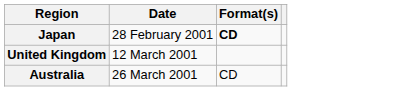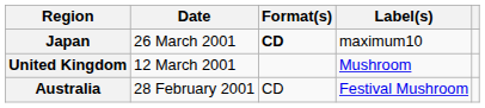+ column: Label(s) | maximum10 | Mushroom | Festival Mushroom
Japan | Date: 28 February 2001 -> 26 March 2001
Australia | Date: 26 March 2001 -> 28 February 2001
